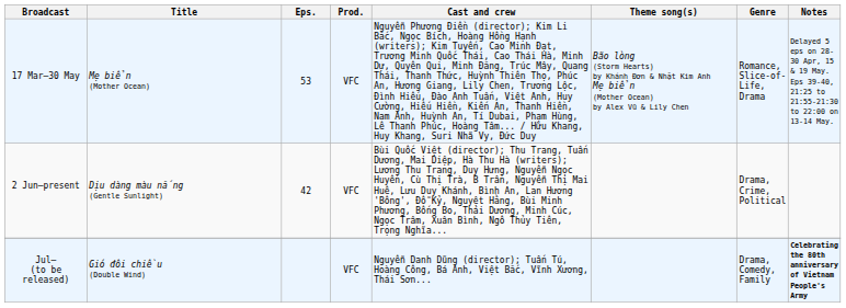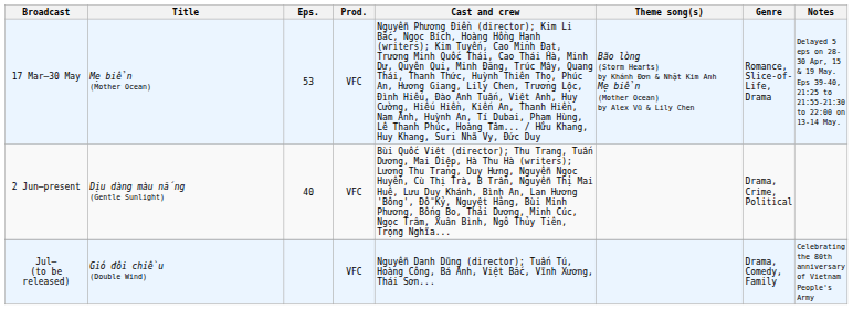2 Jun–present | Eps.: 42 -> 40
Jul– (to be released) | Notes: bold -> normal
